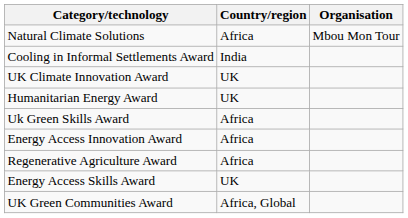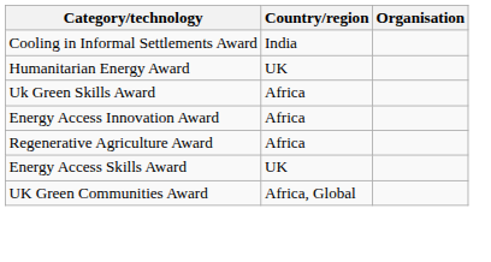- row: Natural Climate Solutions | Africa | Mbou Mon Tour
- row: UK Climate Innovation Award | UK
